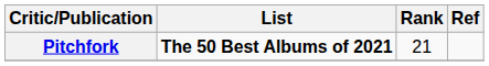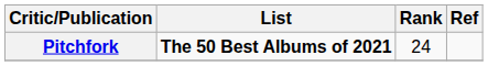Pitchfork | Rank: 21 -> 24
